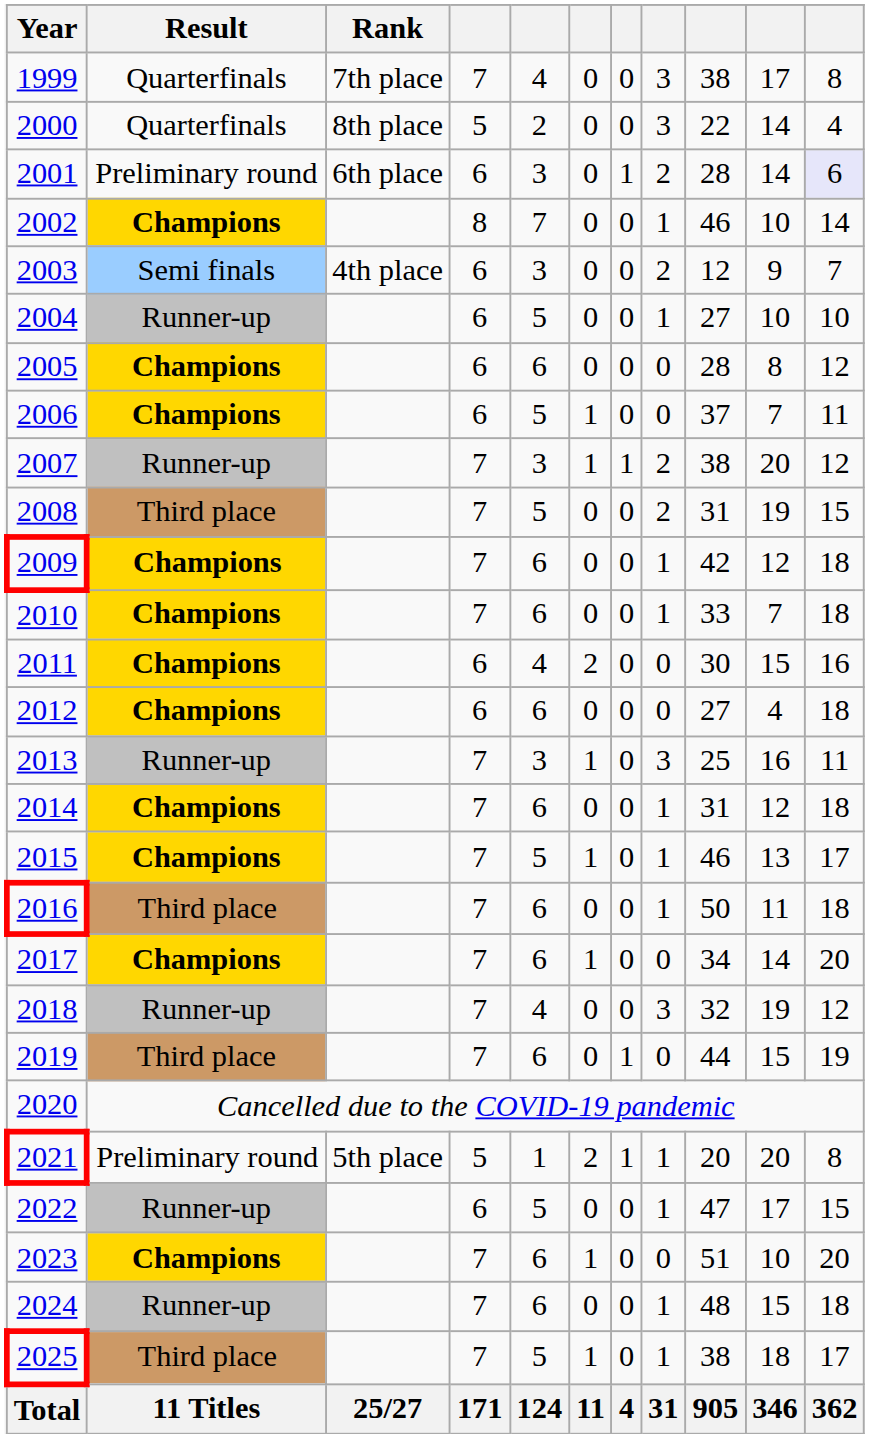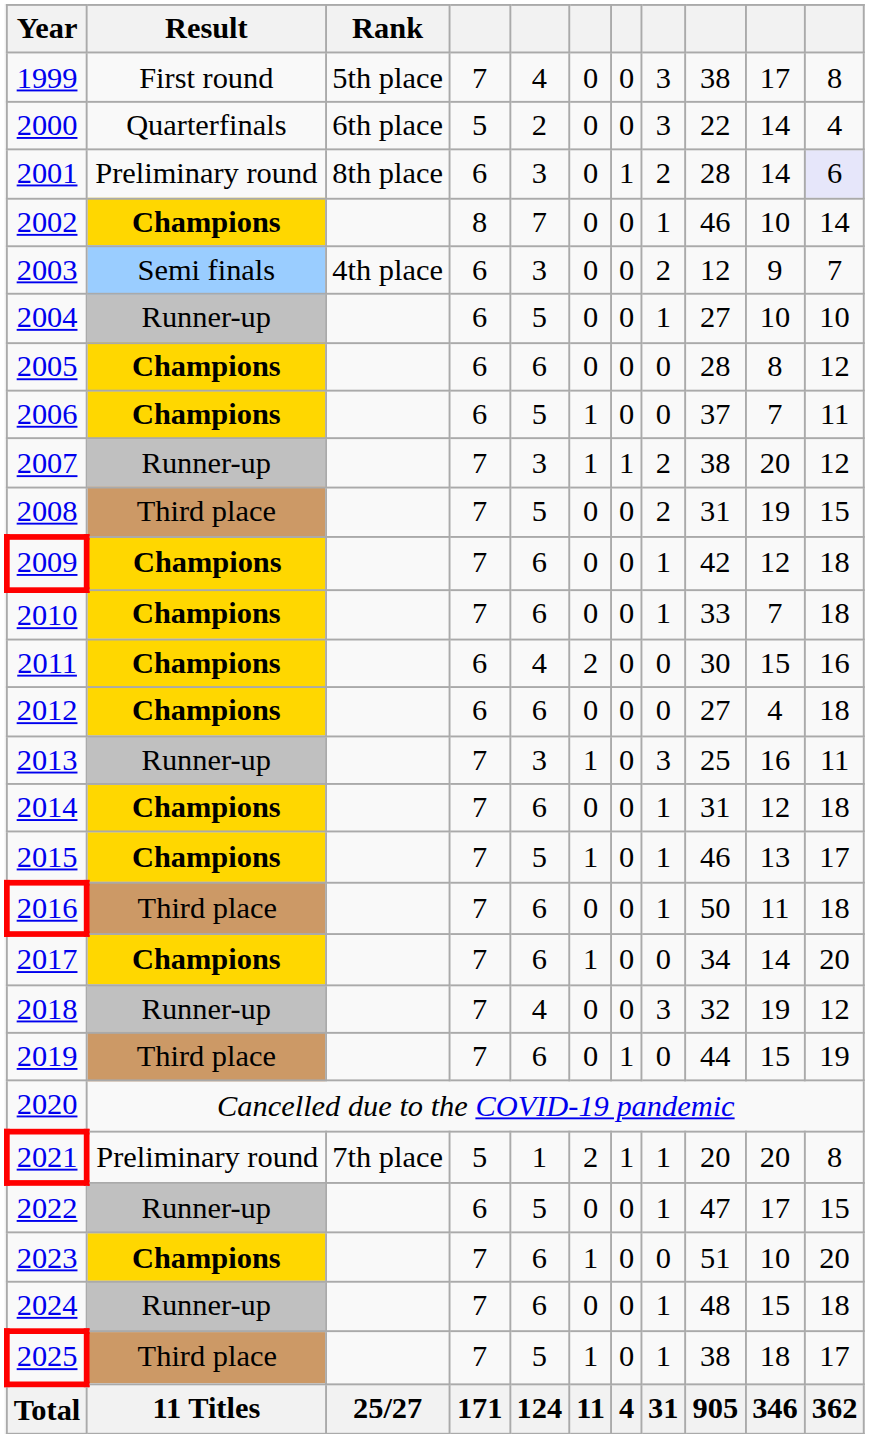1999 | Result: Quarterfinals -> First round
1999 | Rank: 7th place -> 5th place
2000 | Rank: 8th place -> 6th place
2001 | Rank: 6th place -> 8th place
2021 | Rank: 5th place -> 7th place
